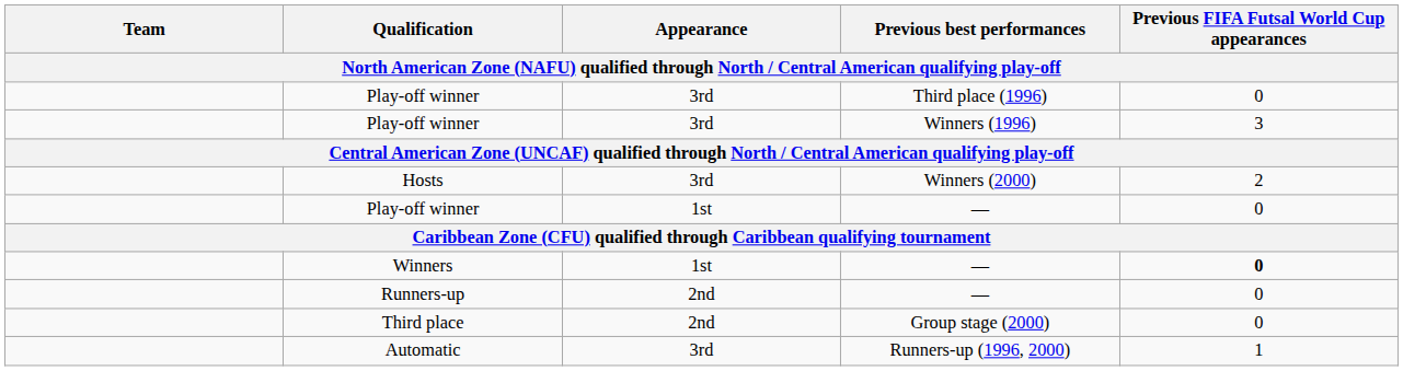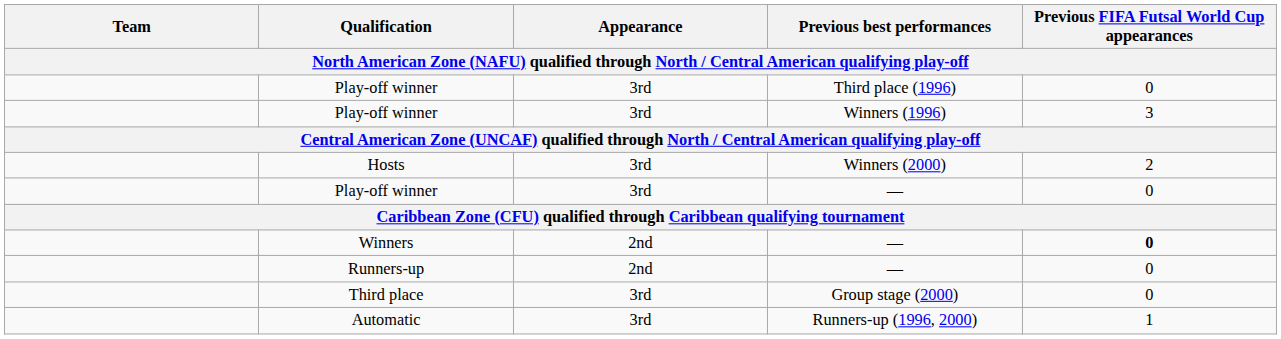Play-off winner / — | Appearance: 1st -> 3rd
Winners | Appearance: 1st -> 2nd
Third place | Appearance: 2nd -> 3rd
